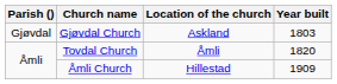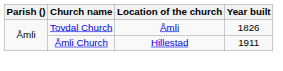- row: Gjøvdal | Gjøvdal Church | Askland | 1803
Tovdal Church | Year built: 1820 -> 1826
Åmli Church | Year built: 1909 -> 1911
